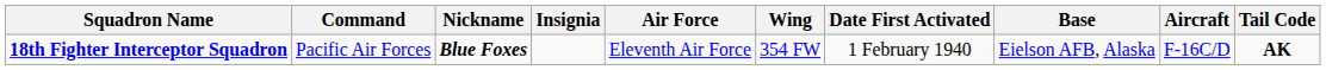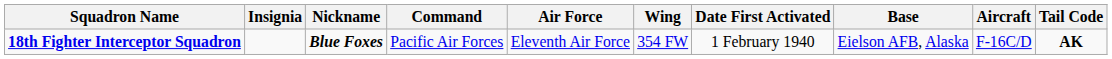columns swapped: Insignia <-> Command
